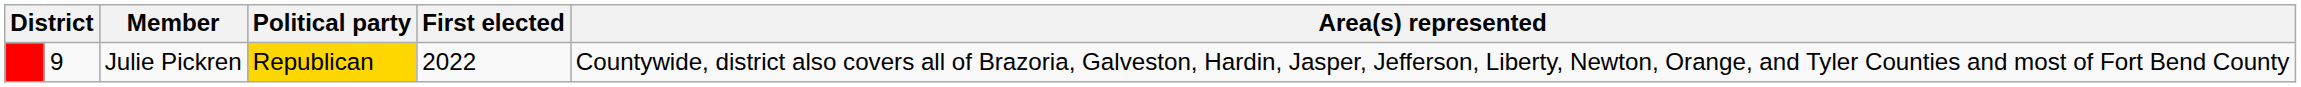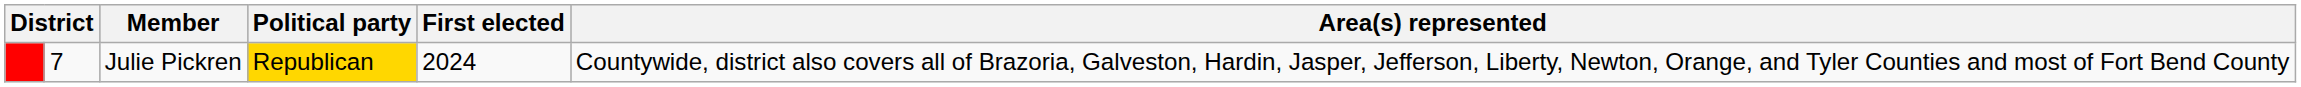Julie Pickren | column 2: 9 -> 7
Julie Pickren | First elected: 2022 -> 2024
